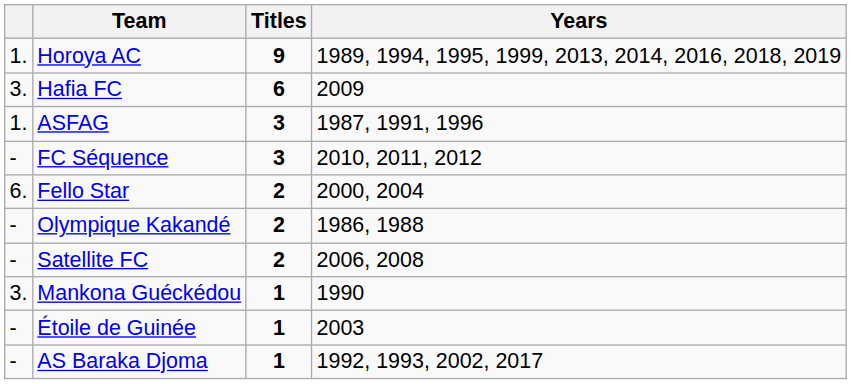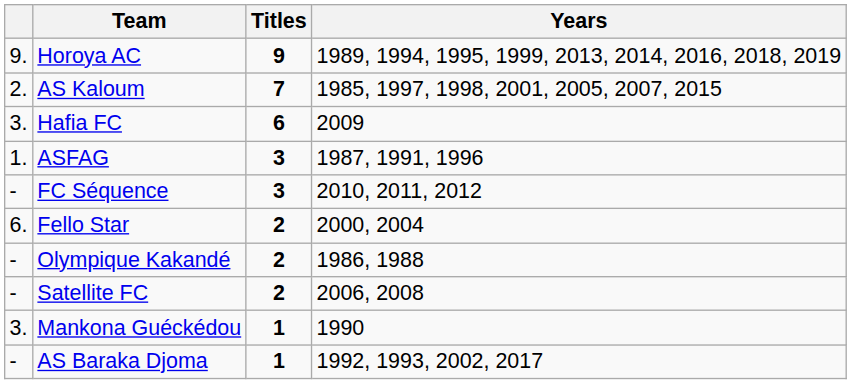Horoya AC | column 1: 1. -> 9.
+ row: 2. | AS Kaloum | 7 | 1985, 1997, 1998, 2001, 2005, 2007, 2015
- row: - | Étoile de Guinée | 1 | 2003
